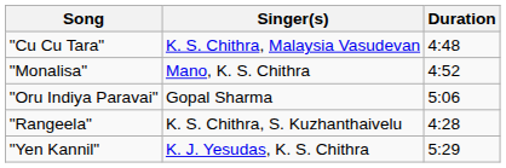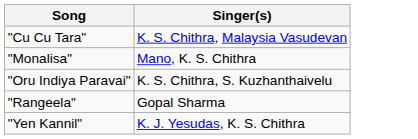- column: Duration | 4:48 | 4:52 | 5:06 | 4:28 | 5:29
"Oru Indiya Paravai" | Singer(s): Gopal Sharma -> K. S. Chithra, S. Kuzhanthaivelu
"Rangeela" | Singer(s): K. S. Chithra, S. Kuzhanthaivelu -> Gopal Sharma
